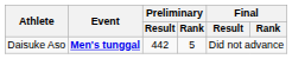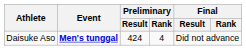Daisuke Aso | Preliminary / Result: 442 -> 424
Daisuke Aso | Preliminary / Rank: 5 -> 4
